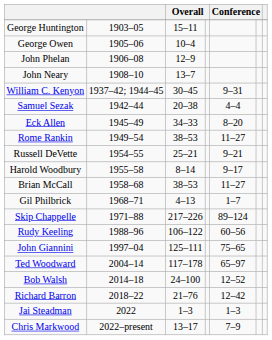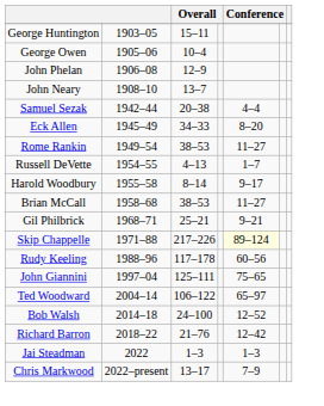- row: William C. Kenyon | 1937–42; 1944–45 | 30–45 | 9–31
Russell DeVette | column 3: 25–21 -> 4–13
Russell DeVette | column 5: 9–21 -> 1–7
Gil Philbrick | column 3: 4–13 -> 25–21
Gil Philbrick | column 5: 1–7 -> 9–21
Skip Chappelle | column 5: no background -> lightyellow background
Rudy Keeling | column 3: 106–122 -> 117–178
Ted Woodward | column 3: 117–178 -> 106–122
